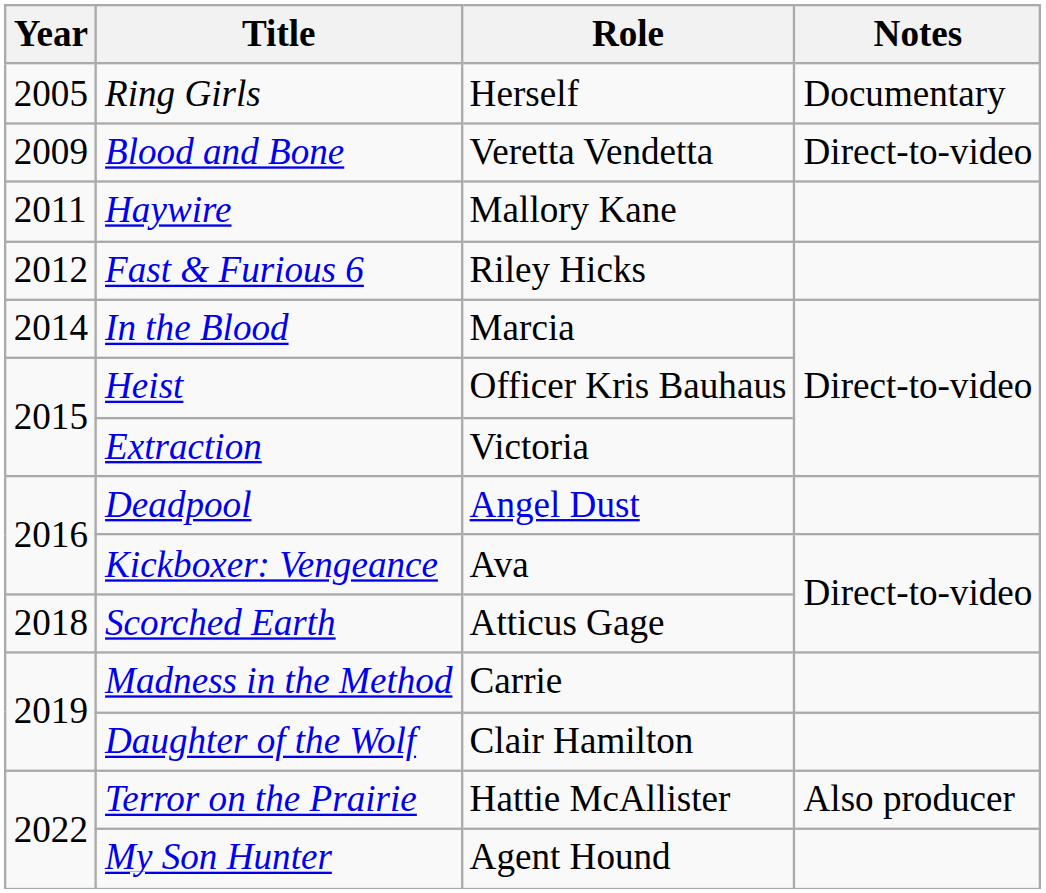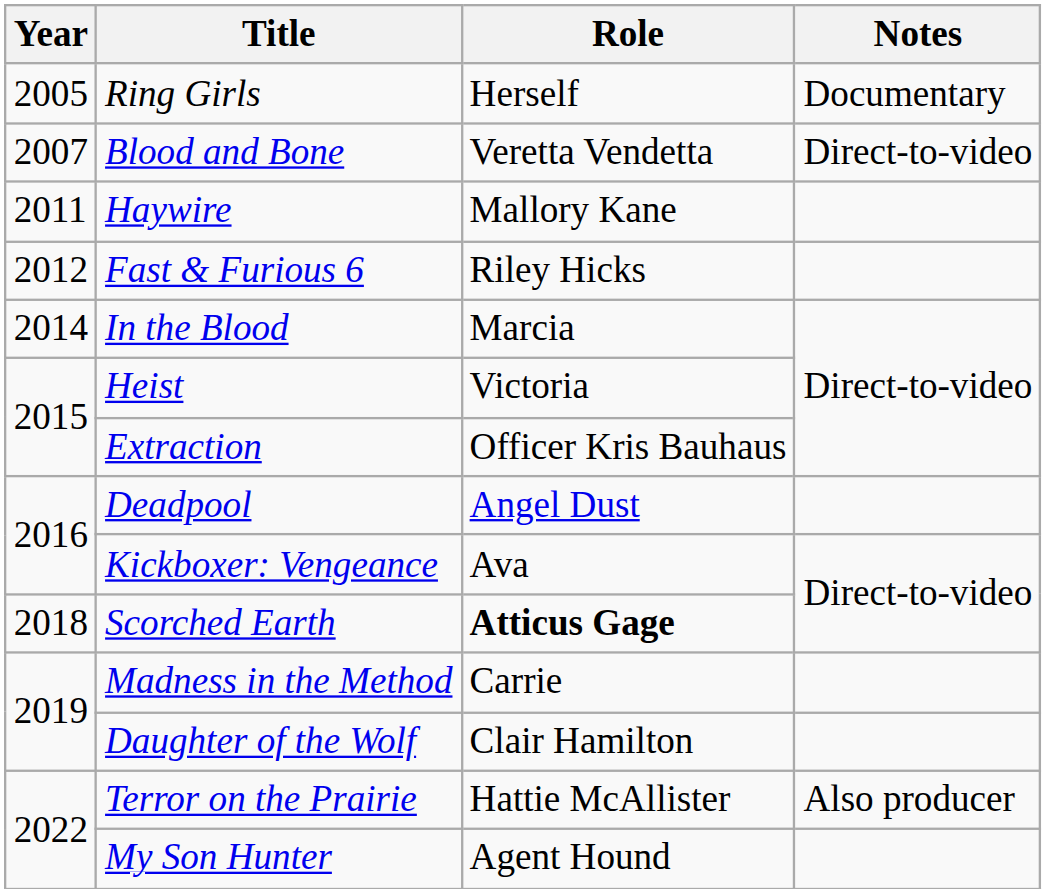Blood and Bone | Year: 2009 -> 2007
Heist | Role: Officer Kris Bauhaus -> Victoria
Extraction | Role: Victoria -> Officer Kris Bauhaus
Scorched Earth | Role: normal -> bold
